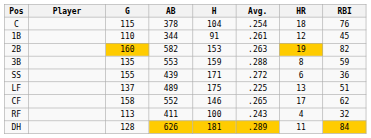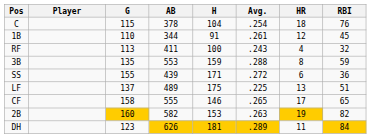rows swapped: 2B <-> RF
CF | AB: 552 -> 555
CF | RBI: 62 -> 65
DH | G: 128 -> 123
